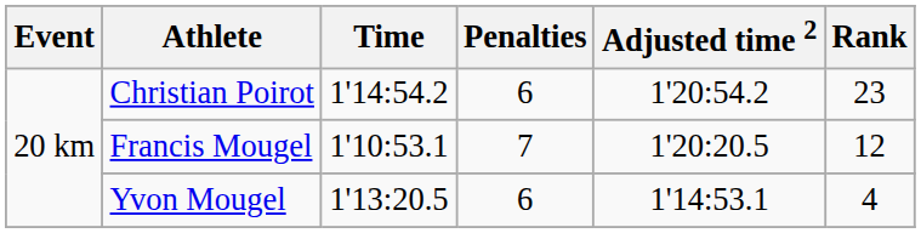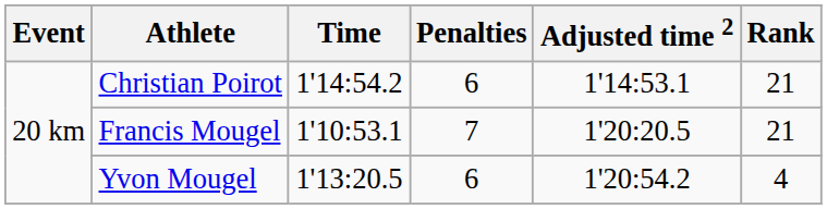Christian Poirot | Adjusted time 2: 1'20:54.2 -> 1'14:53.1
Christian Poirot | Rank: 23 -> 21
Francis Mougel | Rank: 12 -> 21
Yvon Mougel | Adjusted time 2: 1'14:53.1 -> 1'20:54.2
